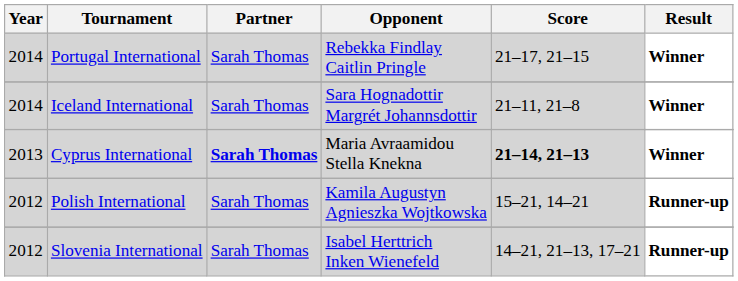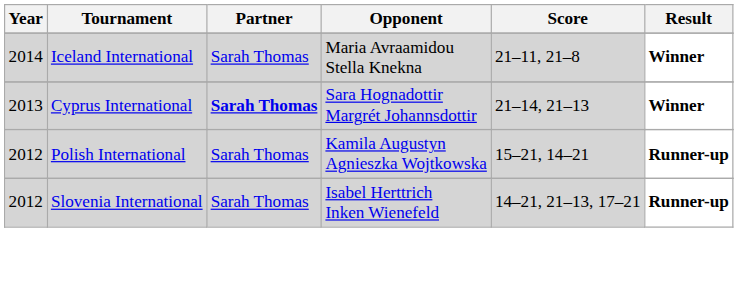- row: 2014 | Portugal International | Sarah Thomas | Rebekka Findlay Caitlin Pringle | 21–17, 21–15 | Winner
Iceland International | Opponent: Sara Hognadottir Margrét Johannsdottir -> Maria Avraamidou Stella Knekna
Cyprus International | Opponent: Maria Avraamidou Stella Knekna -> Sara Hognadottir Margrét Johannsdottir
Cyprus International | Score: bold -> normal
